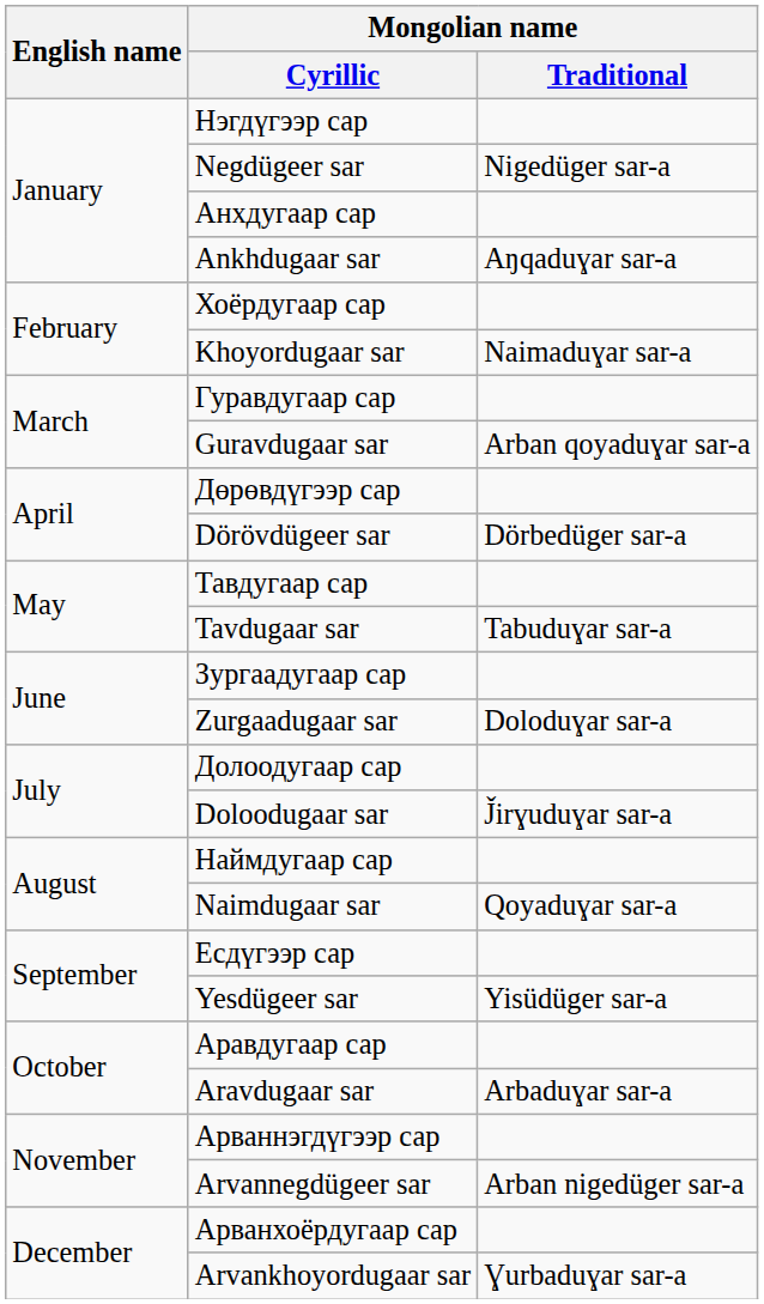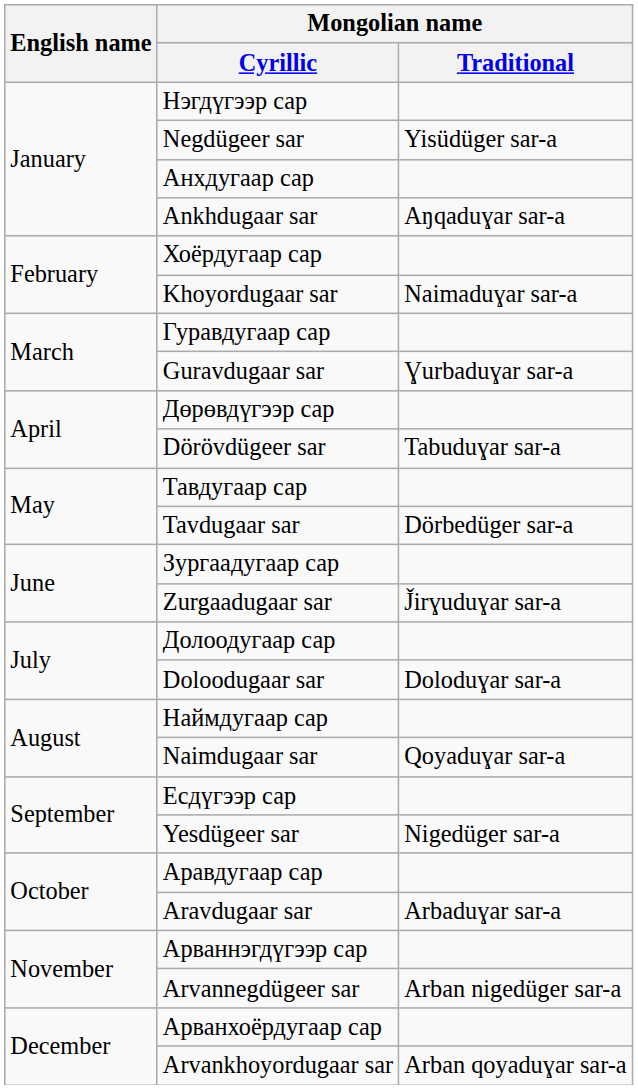Negdügeer sar | Mongolian name / Traditional: Nigedüger sar-a -> Yisüdüger sar-a
Guravdugaar sar | Mongolian name / Traditional: Arban qoyaduɣar sar-a -> Ɣurbaduɣar sar-a
Dörövdügeer sar | Mongolian name / Traditional: Dörbedüger sar-a -> Tabuduɣar sar-a
Tavdugaar sar | Mongolian name / Traditional: Tabuduɣar sar-a -> Dörbedüger sar-a
Zurgaadugaar sar | Mongolian name / Traditional: Doloduɣar sar-a -> J̌irɣuduɣar sar-a
Doloodugaar sar | Mongolian name / Traditional: J̌irɣuduɣar sar-a -> Doloduɣar sar-a
Yesdügeer sar | Mongolian name / Traditional: Yisüdüger sar-a -> Nigedüger sar-a
Arvankhoyordugaar sar | Mongolian name / Traditional: Ɣurbaduɣar sar-a -> Arban qoyaduɣar sar-a
